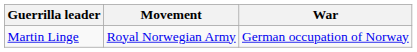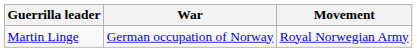columns swapped: Movement <-> War
